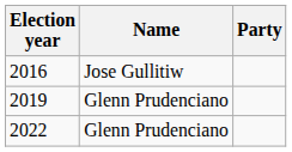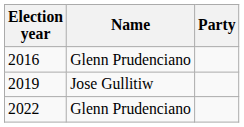2016 | Name: Jose Gullitiw -> Glenn Prudenciano
2019 | Name: Glenn Prudenciano -> Jose Gullitiw
